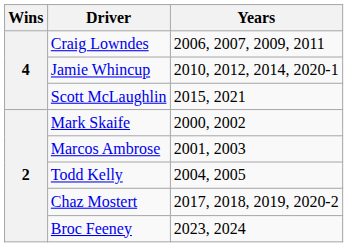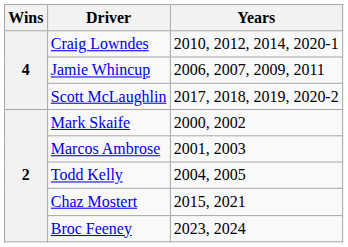Craig Lowndes | Years: 2006, 2007, 2009, 2011 -> 2010, 2012, 2014, 2020-1
Jamie Whincup | Years: 2010, 2012, 2014, 2020-1 -> 2006, 2007, 2009, 2011
Scott McLaughlin | Years: 2015, 2021 -> 2017, 2018, 2019, 2020-2
Chaz Mostert | Years: 2017, 2018, 2019, 2020-2 -> 2015, 2021
